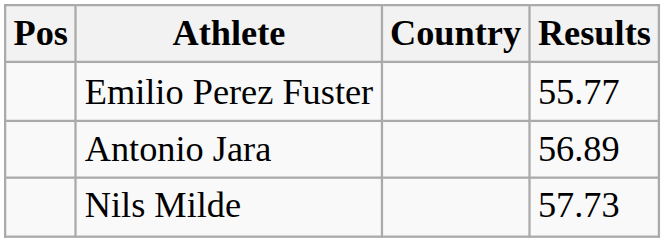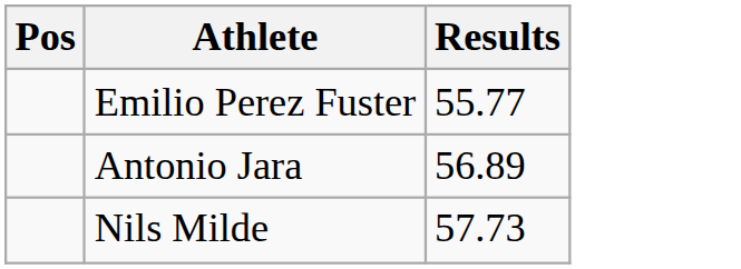- column: Country
